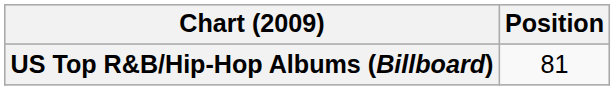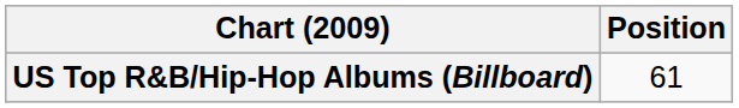US Top R&B/Hip-Hop Albums (Billboard) | Position: 81 -> 61
